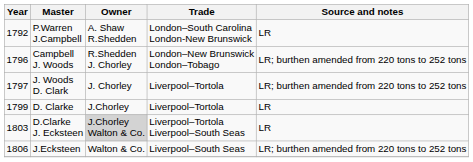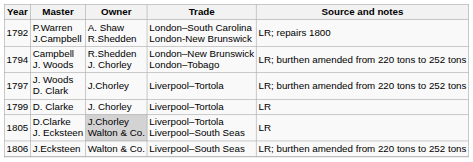P.Warren J.Campbell | Source and notes: LR -> LR; repairs 1800
Campbell J. Woods | Year: 1796 -> 1794
J. Woods D. Clark | Owner: J. Chorley -> J.Chorley
D. Clarke | Owner: J.Chorley -> J. Chorley
D.Clarke J. Ecksteen | Year: 1803 -> 1805
